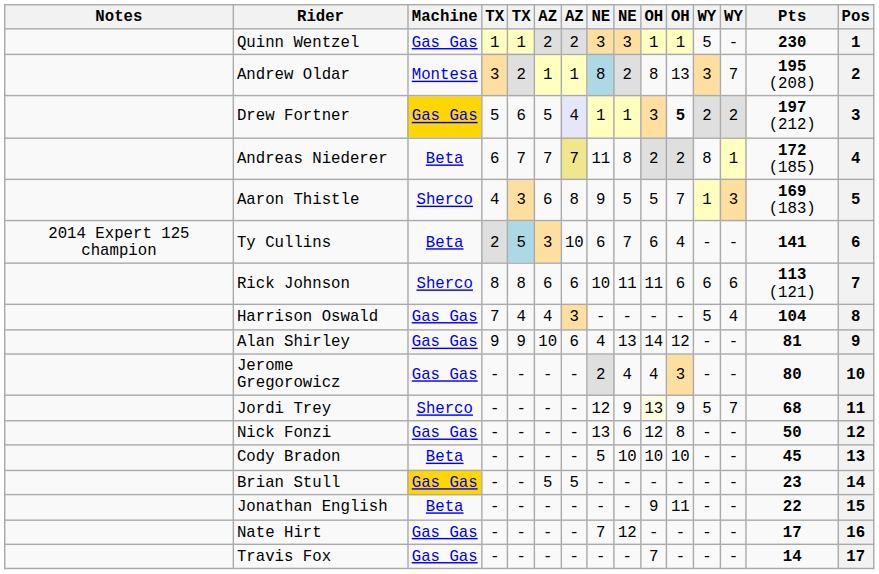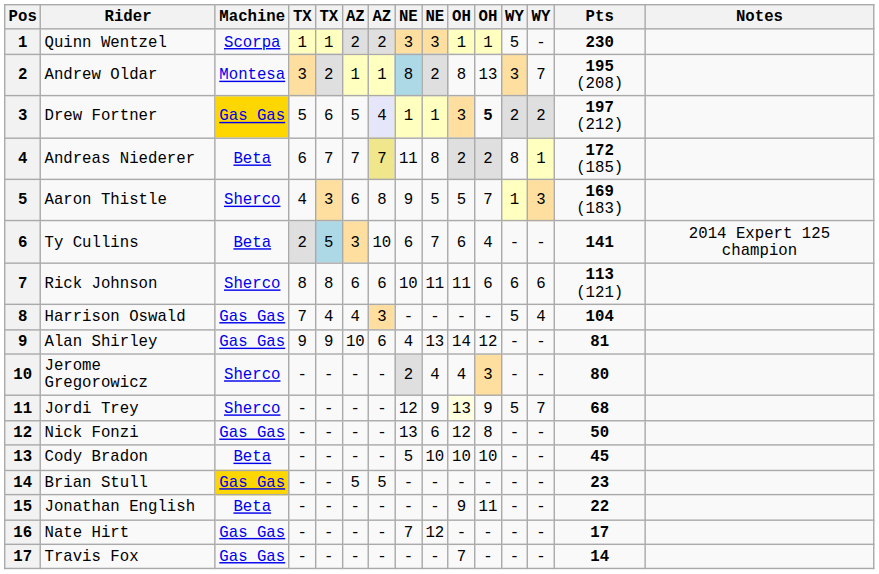columns swapped: Pos <-> Notes
Quinn Wentzel | Machine: Gas Gas -> Scorpa
Jerome Gregorowicz | Machine: Gas Gas -> Sherco
